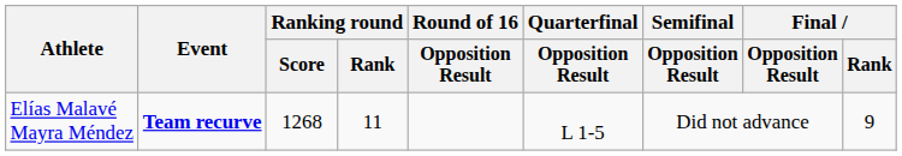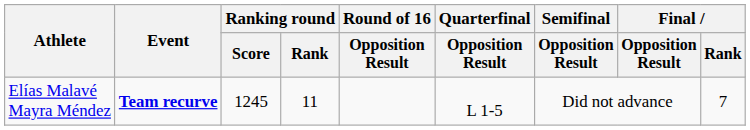Elías Malavé Mayra Méndez | Ranking round / Score: 1268 -> 1245
Elías Malavé Mayra Méndez | Final / Rank: 9 -> 7
